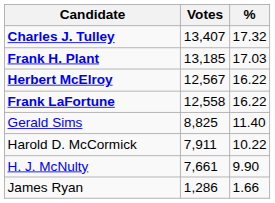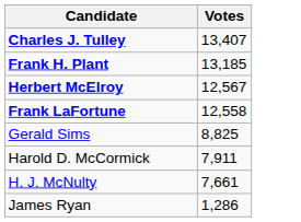- column: % | 17.32 | 17.03 | 16.22 | 16.22 | 11.40 | 10.22 | 9.90 | 1.66
